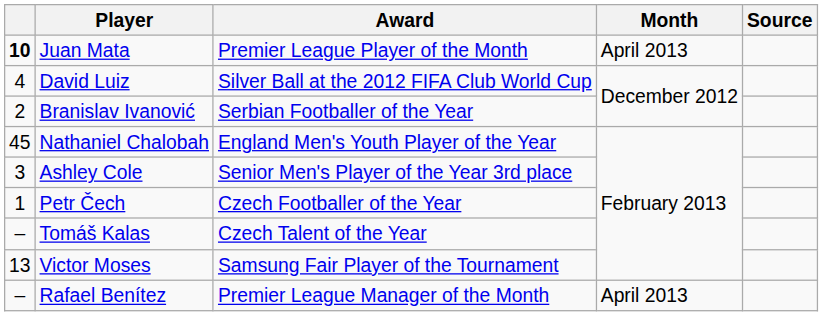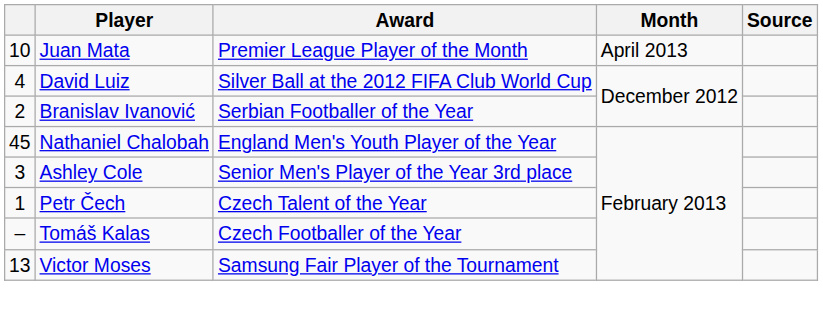Juan Mata | column 1: bold -> normal
Petr Čech | Award: Czech Footballer of the Year -> Czech Talent of the Year
Tomáš Kalas | Award: Czech Talent of the Year -> Czech Footballer of the Year
- row: – | Rafael Benítez | Premier League Manager of the Month | April 2013
